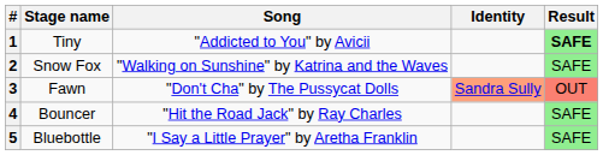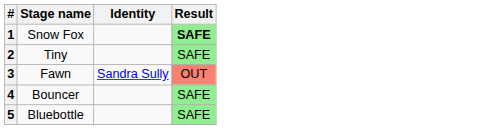- column: Song | "Addicted to You" by Avicii | "Walking on Sunshine" by Katrina and the Waves | "Don't Cha" by The Pussycat Dolls | "Hit the Road Jack" by Ray Charles | "I Say a Little Prayer" by Aretha Franklin
1 | Stage name: Tiny -> Snow Fox
2 | Stage name: Snow Fox -> Tiny
3 | Identity: lightsalmon background -> no background
